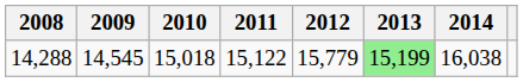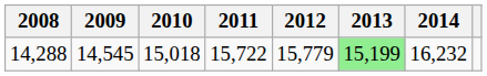14,288 | 2011: 15,122 -> 15,722
14,288 | 2014: 16,038 -> 16,232
